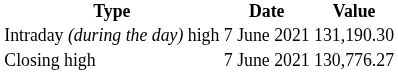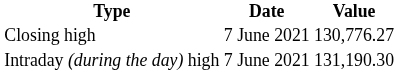rows swapped: Intraday (during the day) high <-> Closing high
